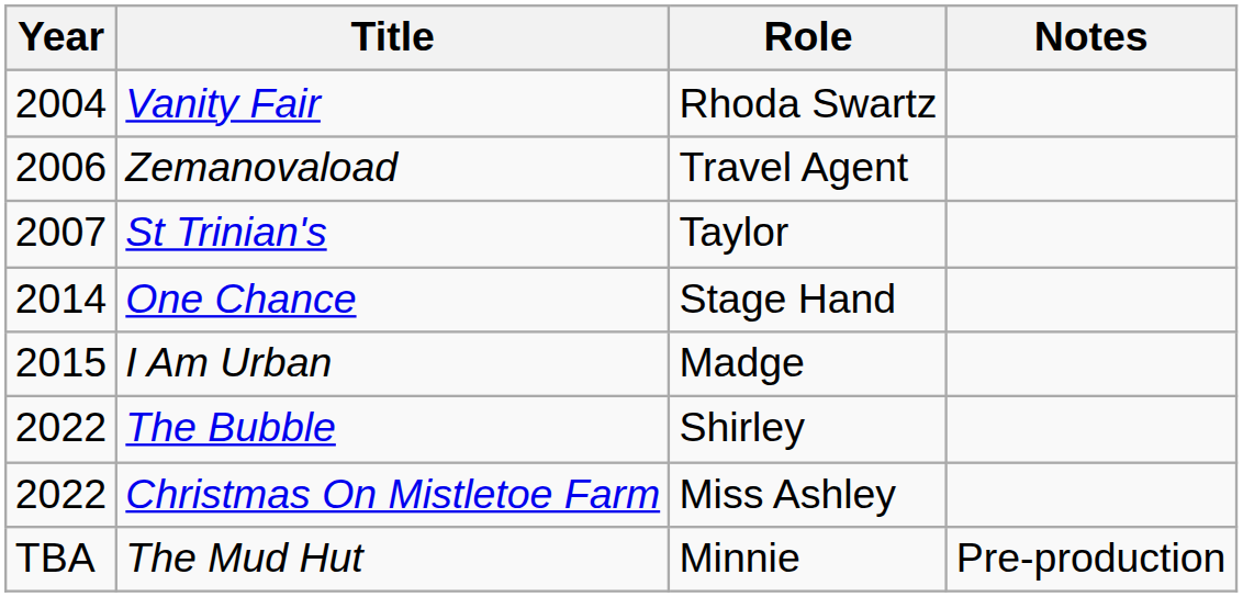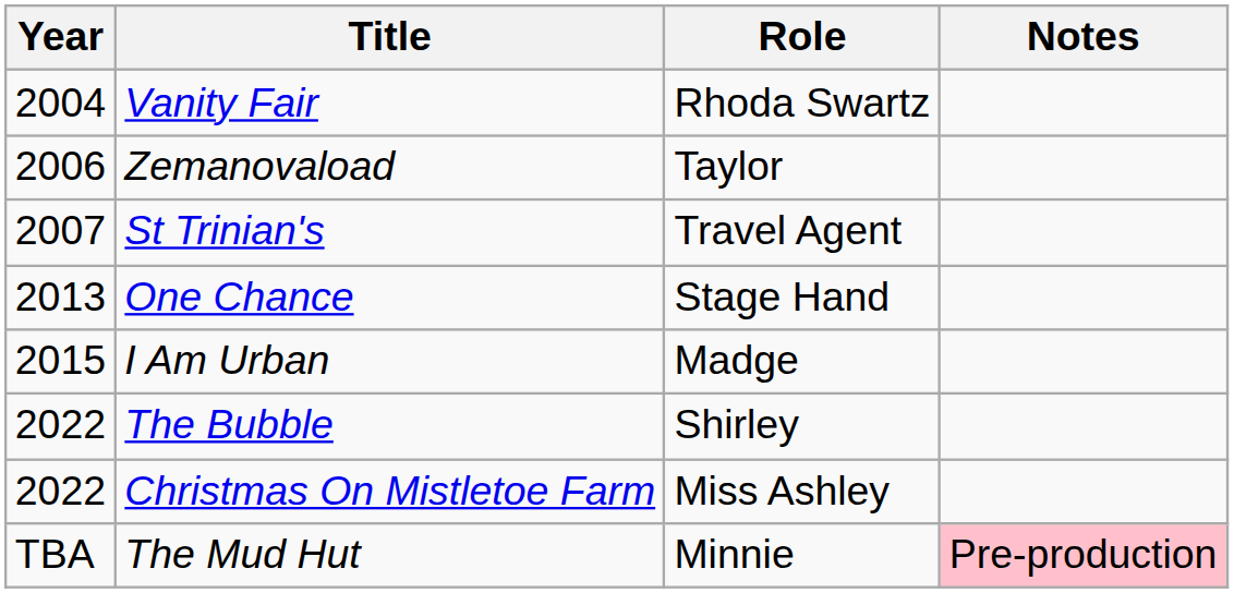Zemanovaload | Role: Travel Agent -> Taylor
St Trinian's | Role: Taylor -> Travel Agent
One Chance | Year: 2014 -> 2013
The Mud Hut | Notes: no background -> pink background
